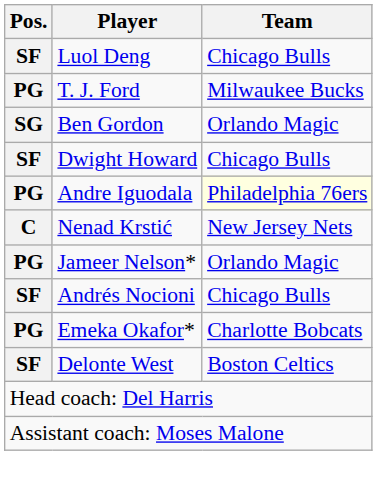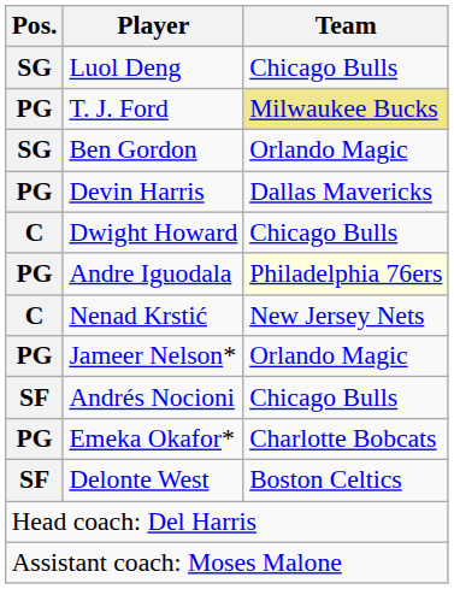Luol Deng | Pos.: SF -> SG
T. J. Ford | Team: no background -> khaki background
+ row: PG | Devin Harris | Dallas Mavericks
Dwight Howard | Pos.: SF -> C
